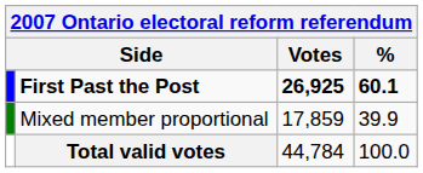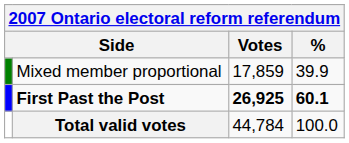rows swapped: First Past the Post <-> Mixed member proportional
